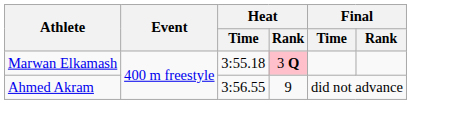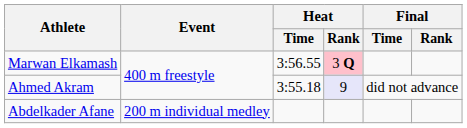Marwan Elkamash | Heat / Time: 3:55.18 -> 3:56.55
Ahmed Akram | Heat / Time: 3:56.55 -> 3:55.18
Ahmed Akram | Heat / Rank: no background -> lavender background
+ row: Abdelkader Afane | 200 m individual medley
